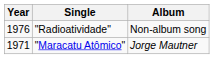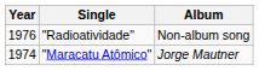"Maracatu Atômico" | Year: 1971 -> 1974
